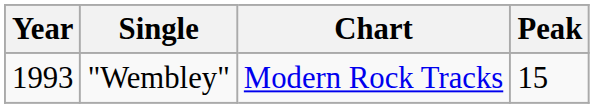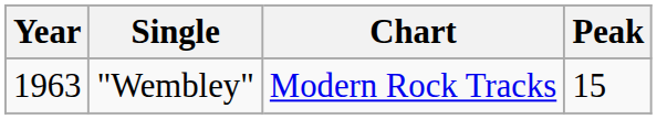"Wembley" | Year: 1993 -> 1963
